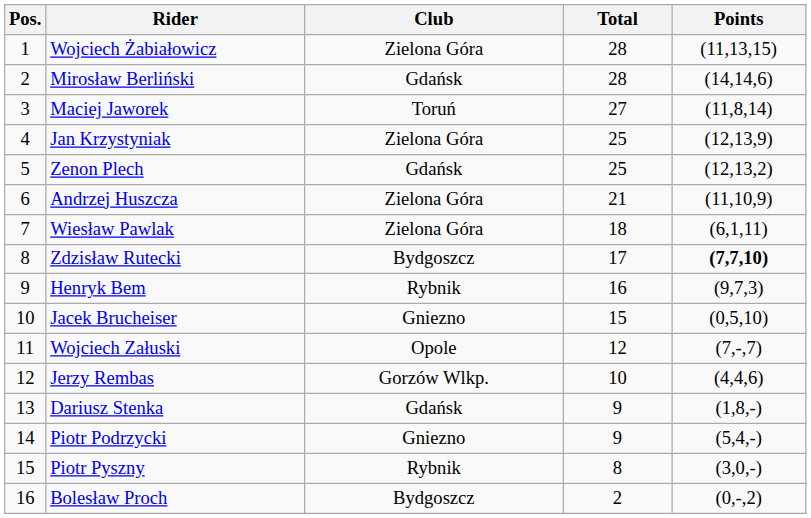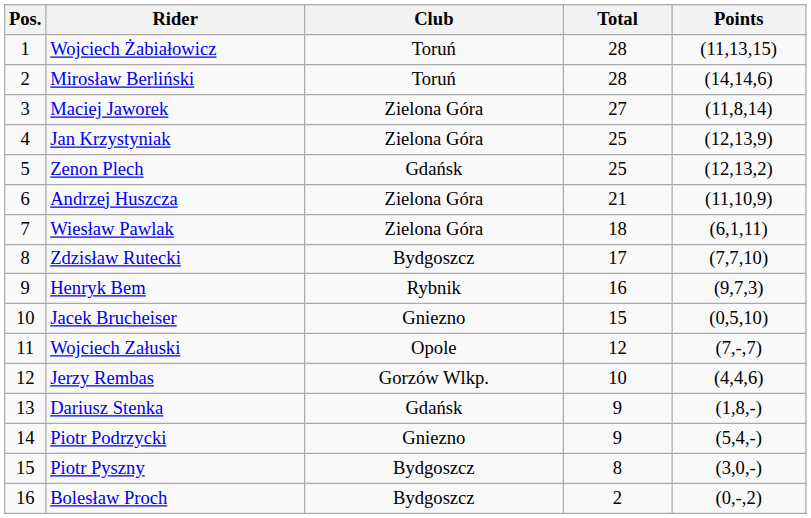Wojciech Żabiałowicz | Club: Zielona Góra -> Toruń
Mirosław Berliński | Club: Gdańsk -> Toruń
Maciej Jaworek | Club: Toruń -> Zielona Góra
Zdzisław Rutecki | Points: bold -> normal
Piotr Pyszny | Club: Rybnik -> Bydgoszcz
